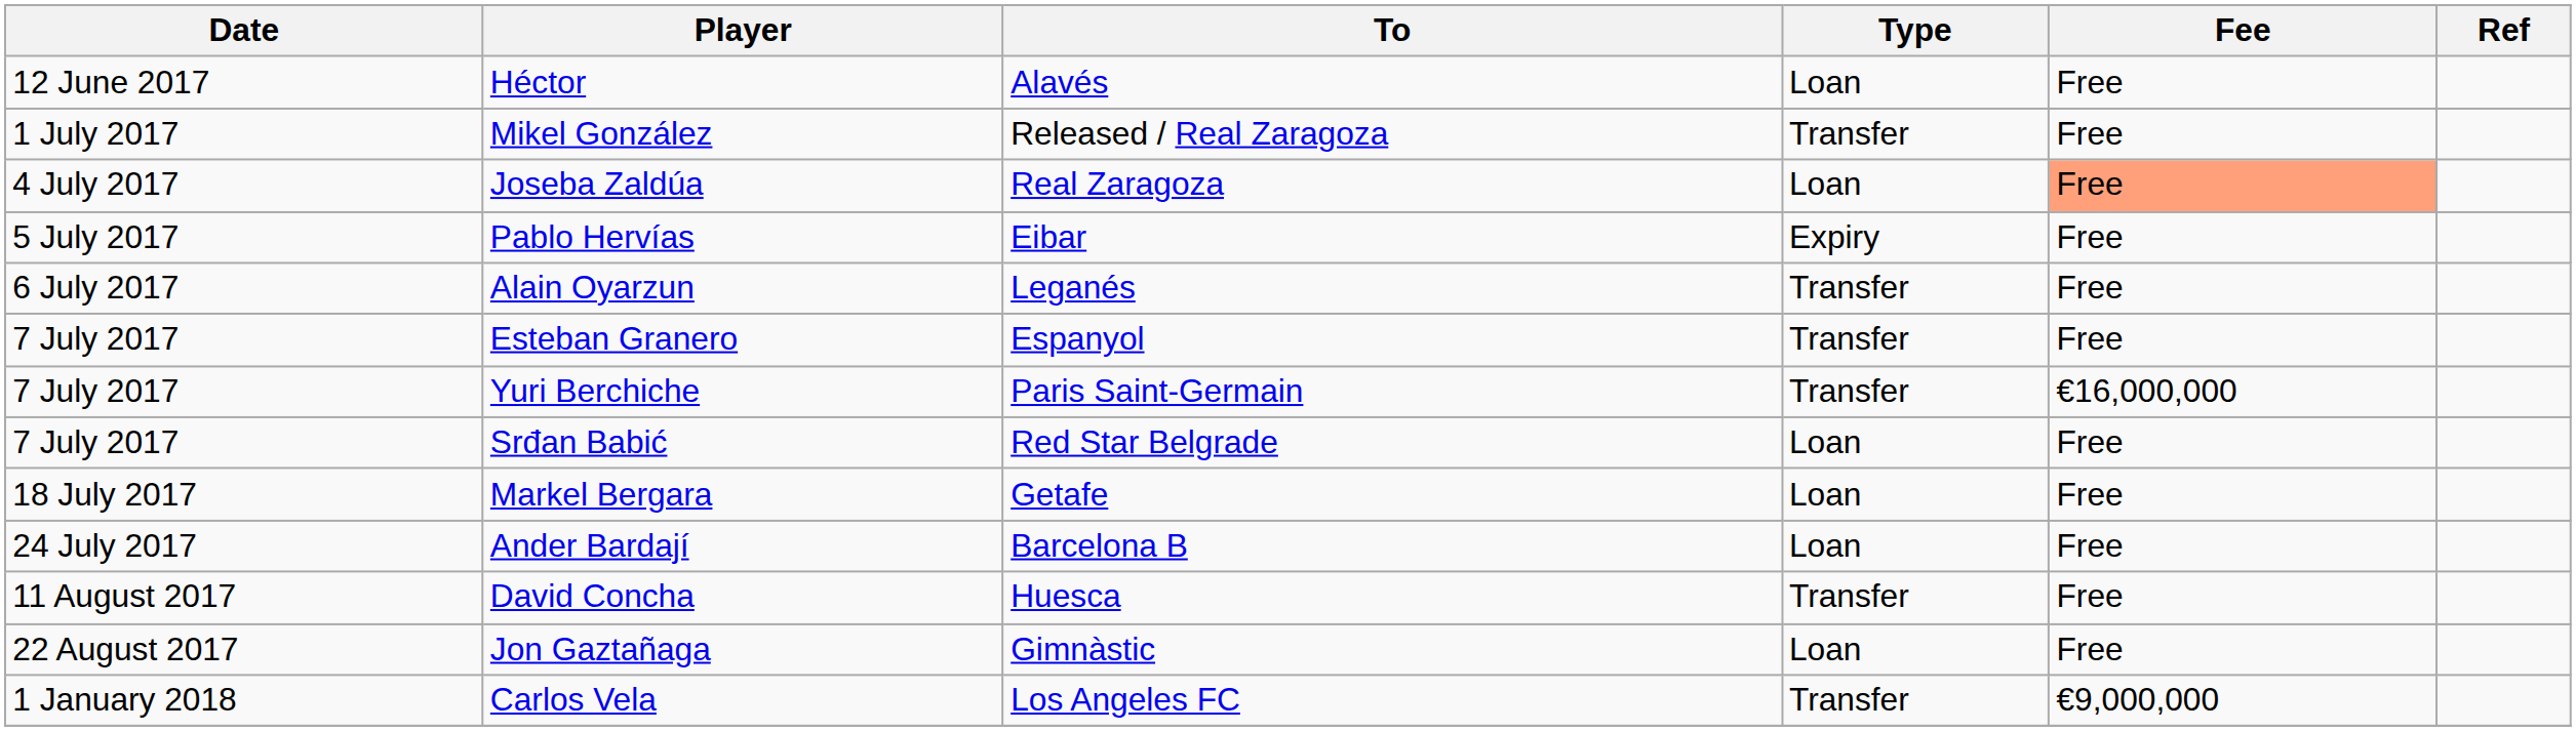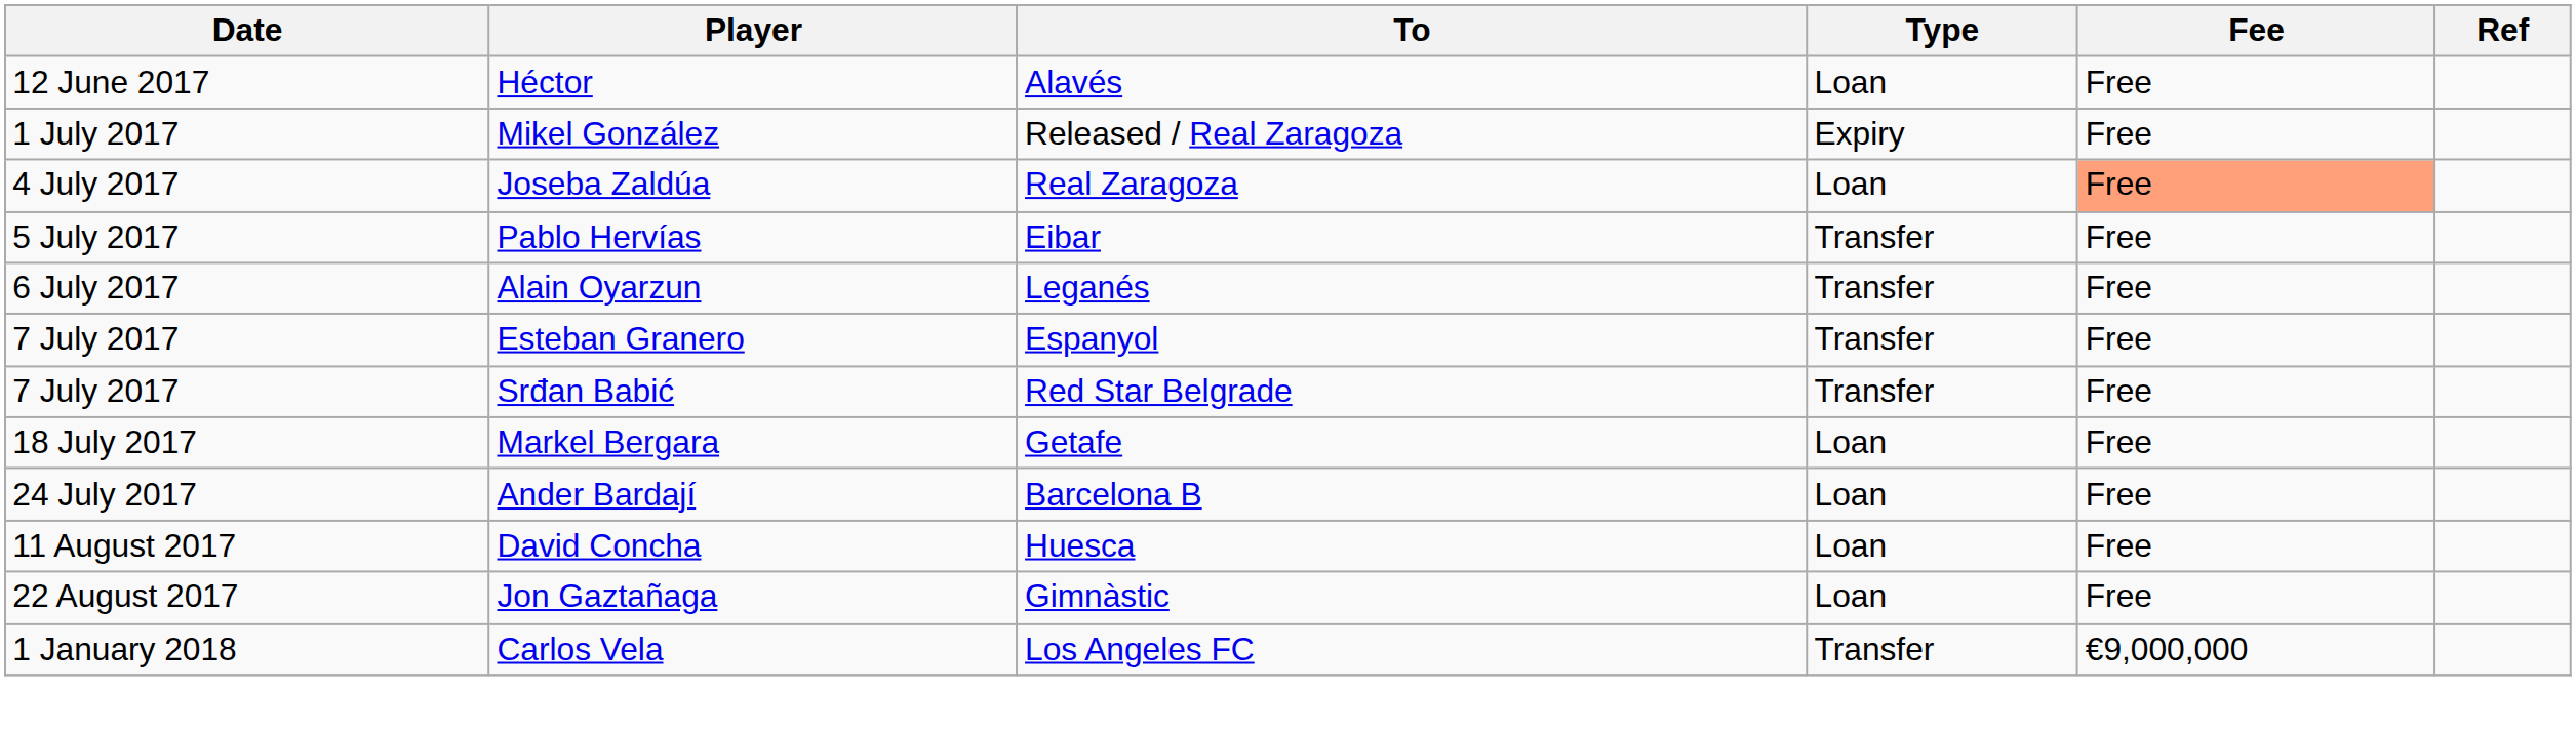Mikel González | Type: Transfer -> Expiry
Pablo Hervías | Type: Expiry -> Transfer
- row: 7 July 2017 | Yuri Berchiche | Paris Saint-Germain | Transfer | €16,000,000
Srđan Babić | Type: Loan -> Transfer
David Concha | Type: Transfer -> Loan
